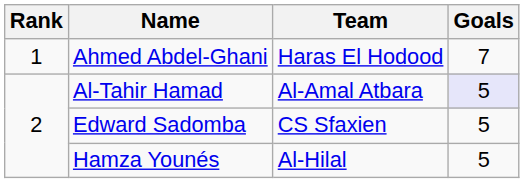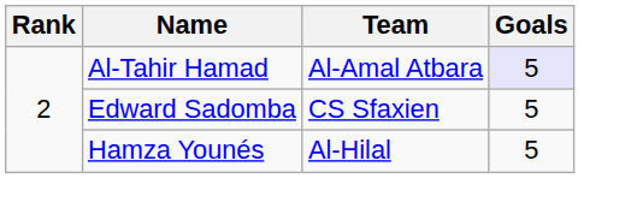- row: 1 | Ahmed Abdel-Ghani | Haras El Hodood | 7
